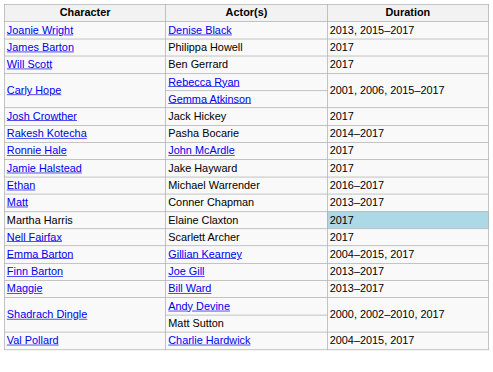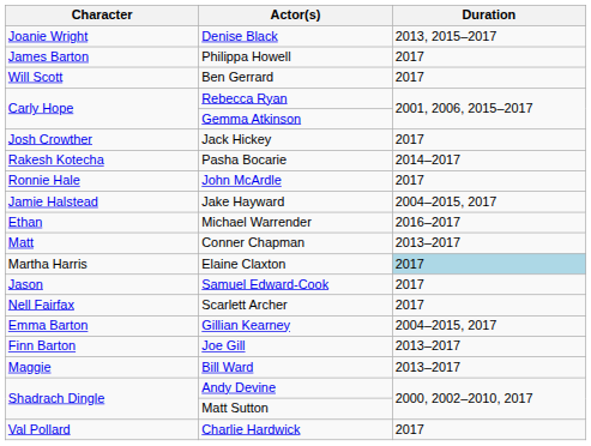Jake Hayward | Duration: 2017 -> 2004–2015, 2017
+ row: Jason | Samuel Edward-Cook | 2017
Charlie Hardwick | Duration: 2004–2015, 2017 -> 2017
